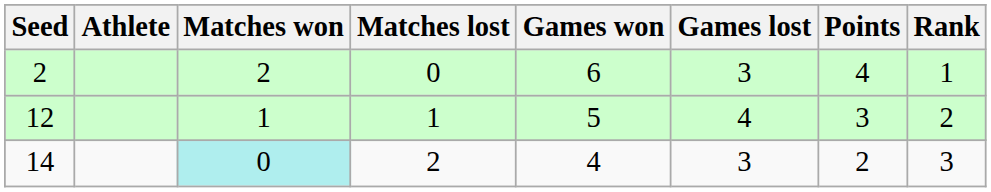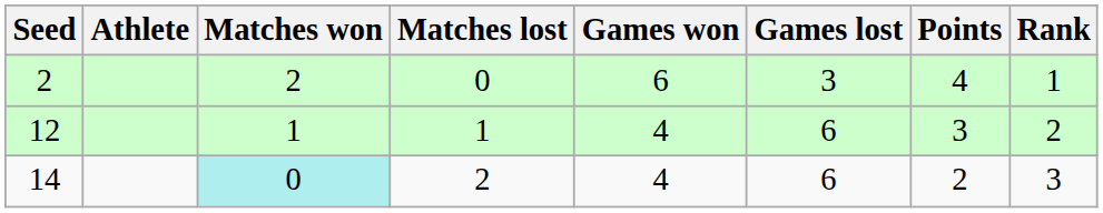12 | Games won: 5 -> 4
12 | Games lost: 4 -> 6
14 | Games lost: 3 -> 6
